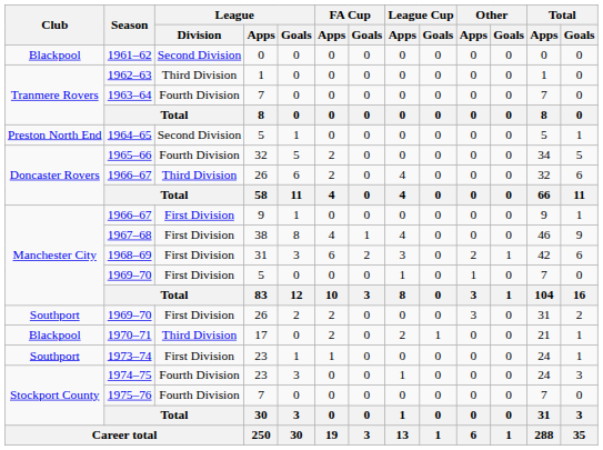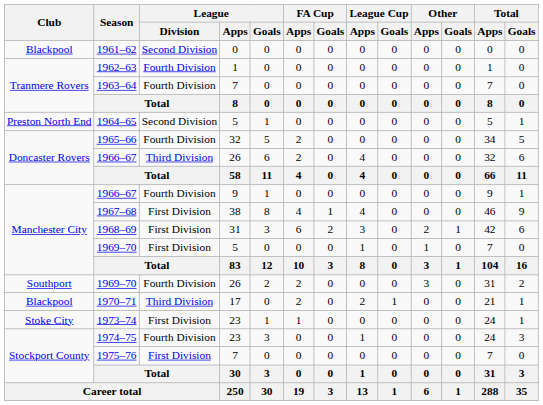1962–63 | League / Division: Third Division -> Fourth Division
1966–67 / 9 | League / Division: First Division -> Fourth Division
1969–70 / 26 | League / Division: First Division -> Fourth Division
1973–74 | Club: Southport -> Stoke City
1975–76 | League / Division: Fourth Division -> First Division
